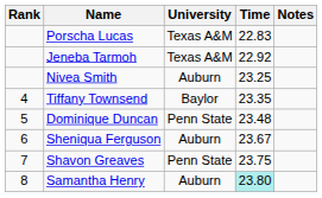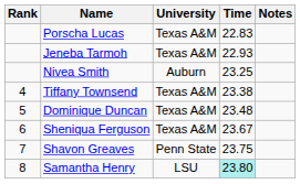Jeneba Tarmoh | Time: 22.92 -> 22.93
Tiffany Townsend | University: Baylor -> Texas A&M
Tiffany Townsend | Time: 23.35 -> 23.38
Dominique Duncan | University: Penn State -> Texas A&M
Sheniqua Ferguson | University: Auburn -> Texas A&M
Samantha Henry | University: Auburn -> LSU
